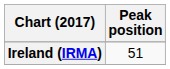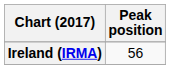Ireland (IRMA) | Peak position: 51 -> 56
